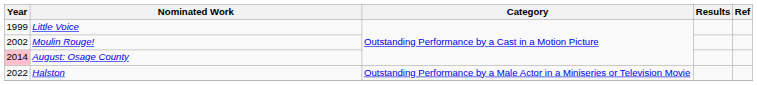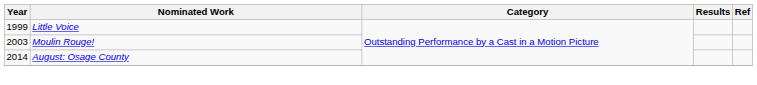Moulin Rouge! | Year: 2002 -> 2003
August: Osage County | Year: pink background -> no background
- row: 2022 | Halston | Outstanding Performance by a Male Actor in a Miniseries or Television Movie
